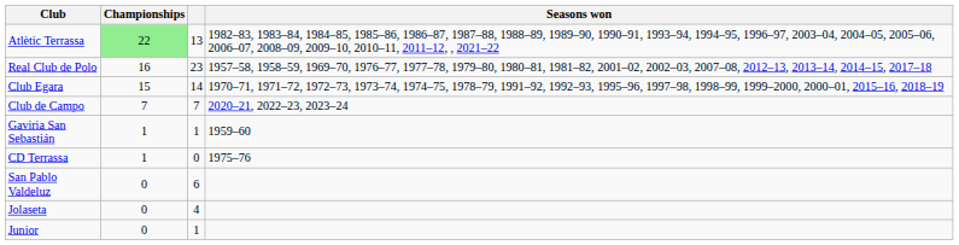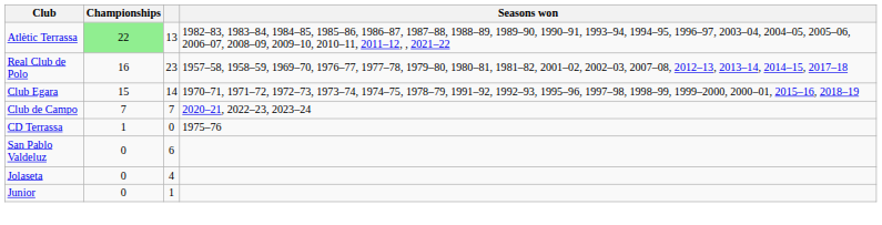- row: Gaviria San Sebastián | 1 | 1 | 1959–60
